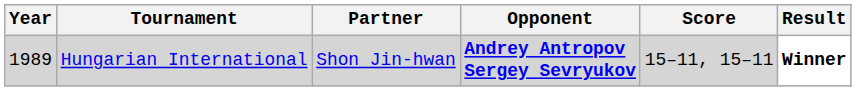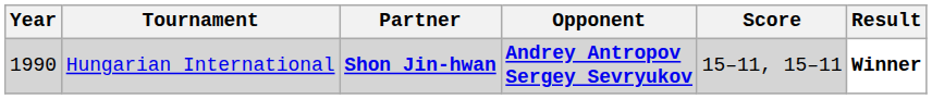Hungarian International | Year: 1989 -> 1990
Hungarian International | Partner: normal -> bold
